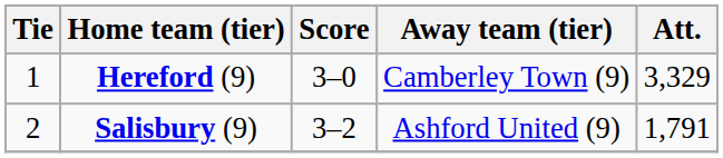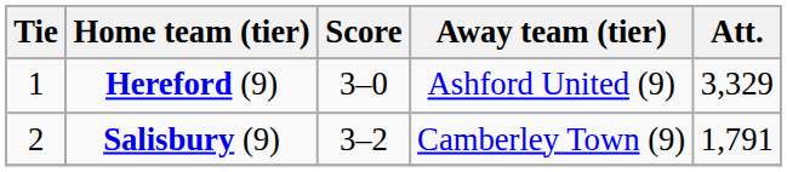Hereford (9) | Away team (tier): Camberley Town (9) -> Ashford United (9)
Salisbury (9) | Away team (tier): Ashford United (9) -> Camberley Town (9)
